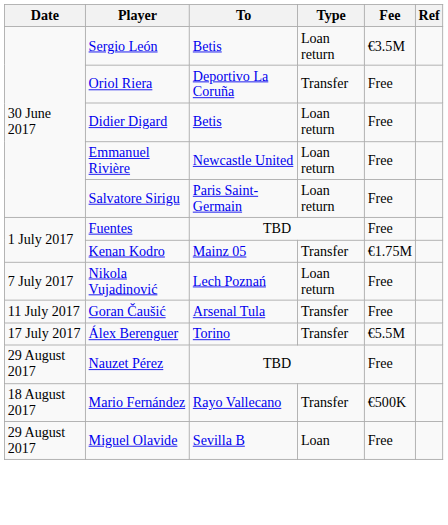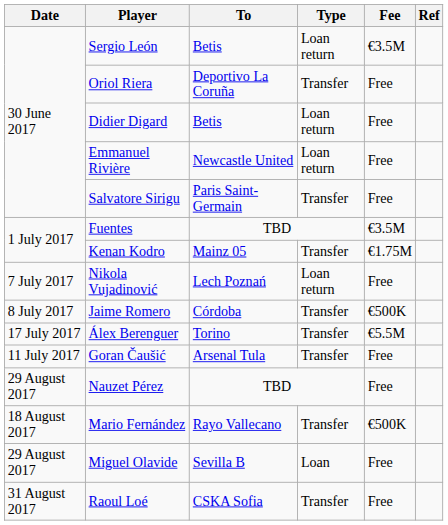Salvatore Sirigu | Type: Loan return -> Transfer
Fuentes | Fee: Free -> €3.5M
+ row: 8 July 2017 | Jaime Romero | Córdoba | Transfer | €500K
rows swapped: Goran Čaušić <-> Álex Berenguer
+ row: 31 August 2017 | Raoul Loé | CSKA Sofia | Transfer | Free
